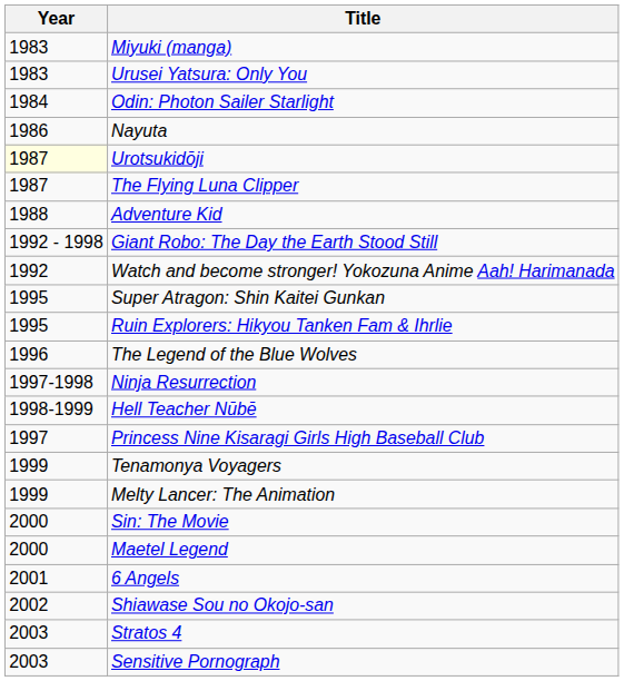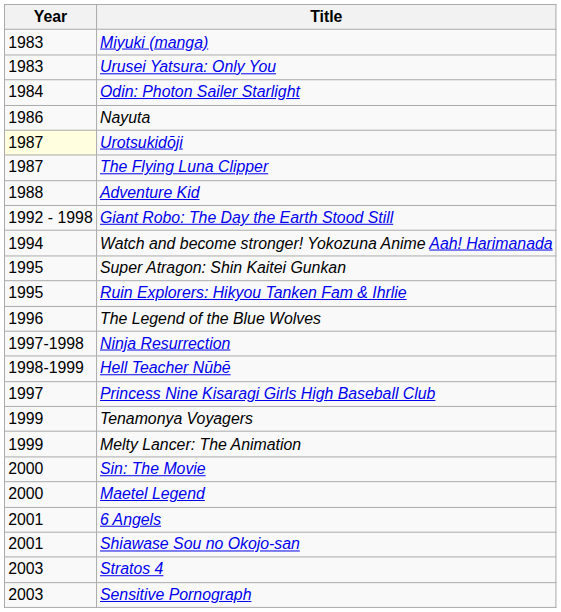Watch and become stronger! Yokozuna Anime Aah! Harimanada | Year: 1992 -> 1994
Shiawase Sou no Okojo-san | Year: 2002 -> 2001
